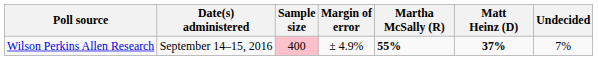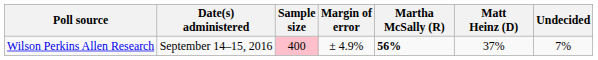Wilson Perkins Allen Research | Martha McSally (R): 55% -> 56%
Wilson Perkins Allen Research | Matt Heinz (D): bold -> normal
